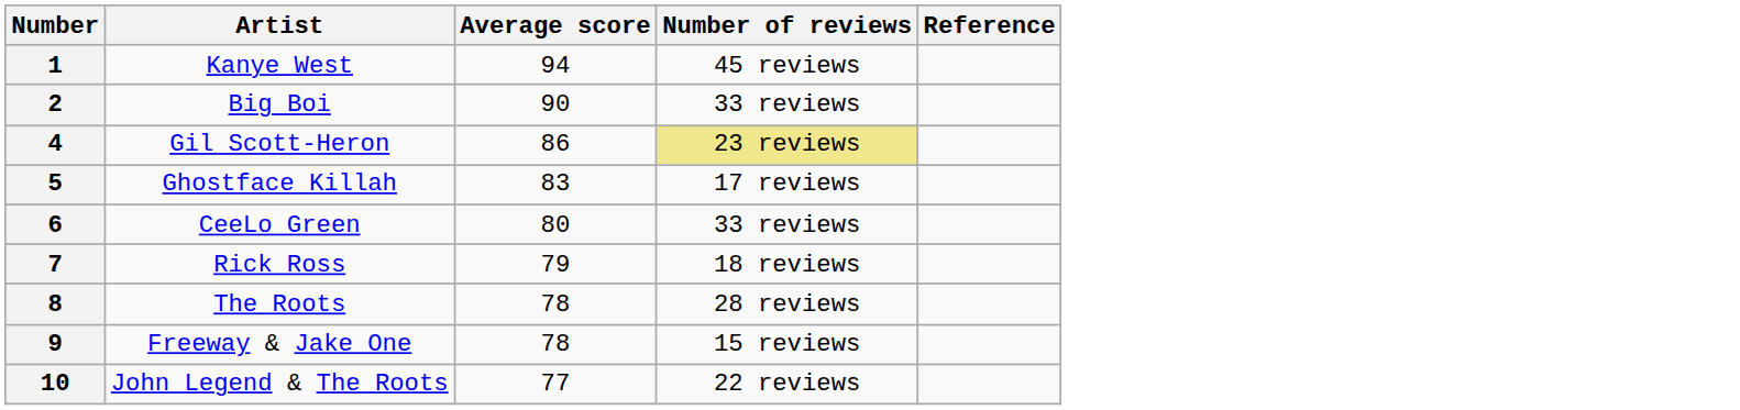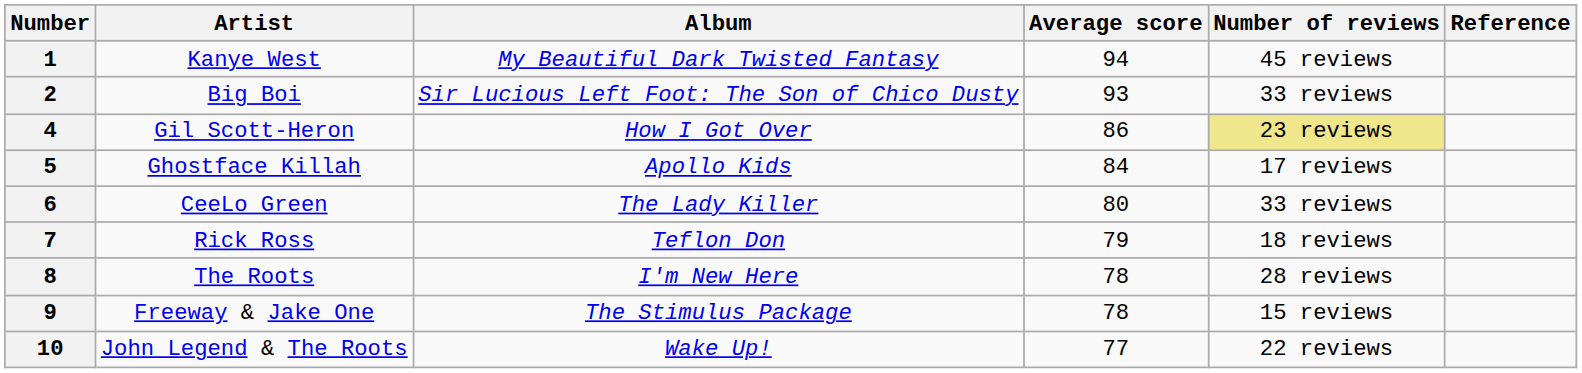+ column: Album | My Beautiful Dark Twisted Fantasy | Sir Lucious Left Foot: The Son of Chico Dusty | How I Got Over | Apollo Kids | The Lady Killer | Teflon Don | I'm New Here | The Stimulus Package | Wake Up!
2 | Average score: 90 -> 93
5 | Average score: 83 -> 84
